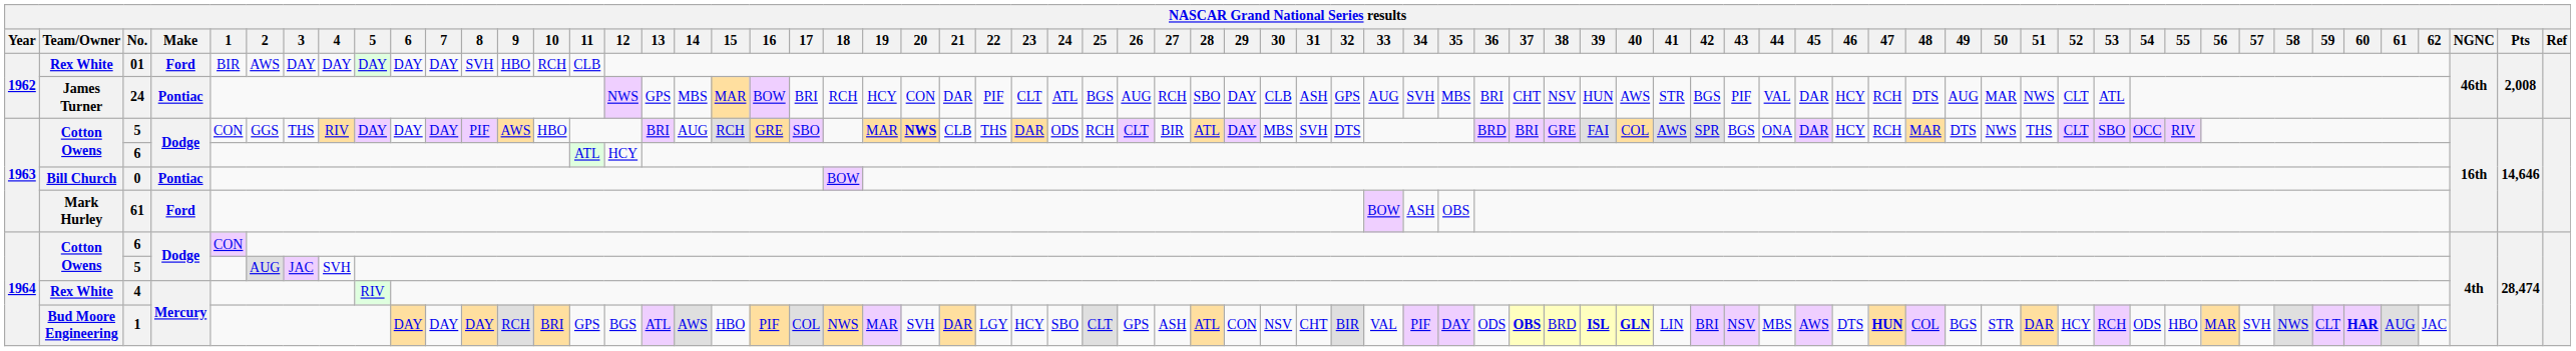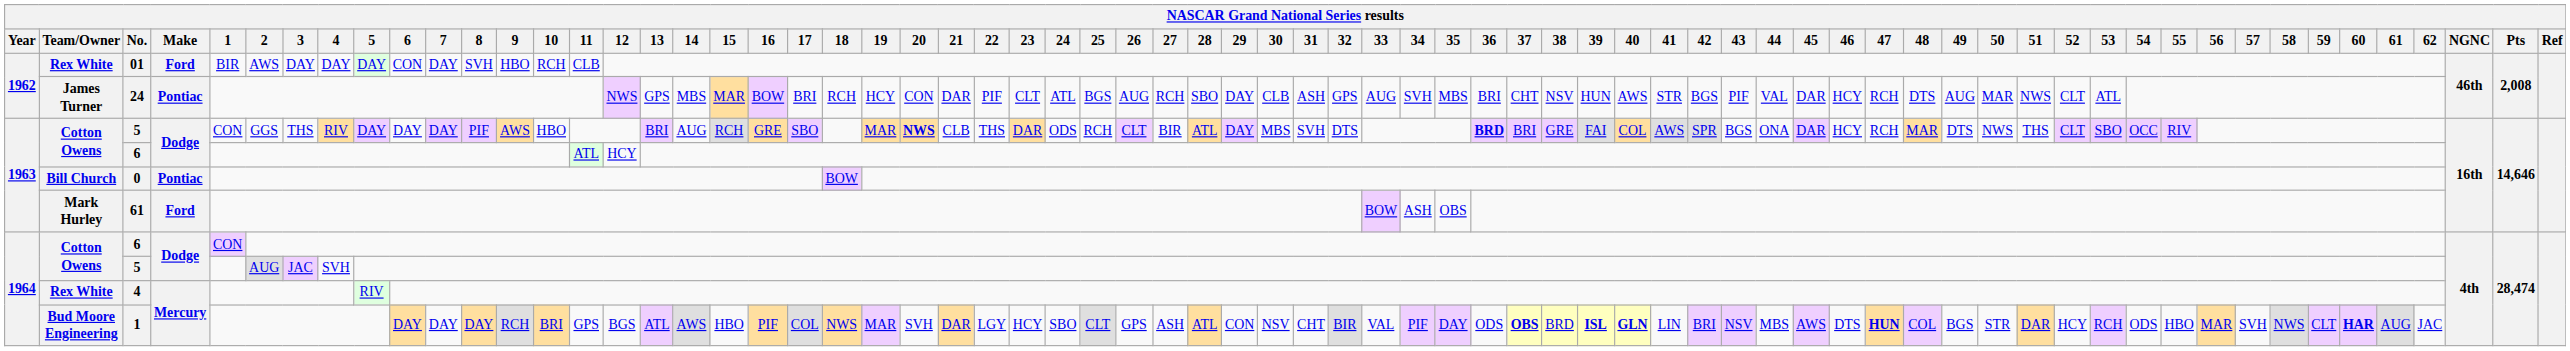01 | 6: DAY -> CON
1963 / 5 | 36: normal -> bold
